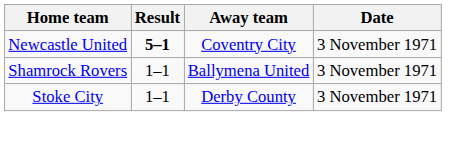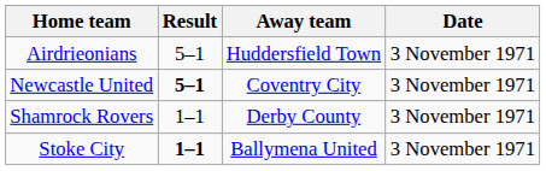+ row: Airdrieonians | 5–1 | Huddersfield Town | 3 November 1971
Shamrock Rovers | Away team: Ballymena United -> Derby County
Stoke City | Result: normal -> bold
Stoke City | Away team: Derby County -> Ballymena United
